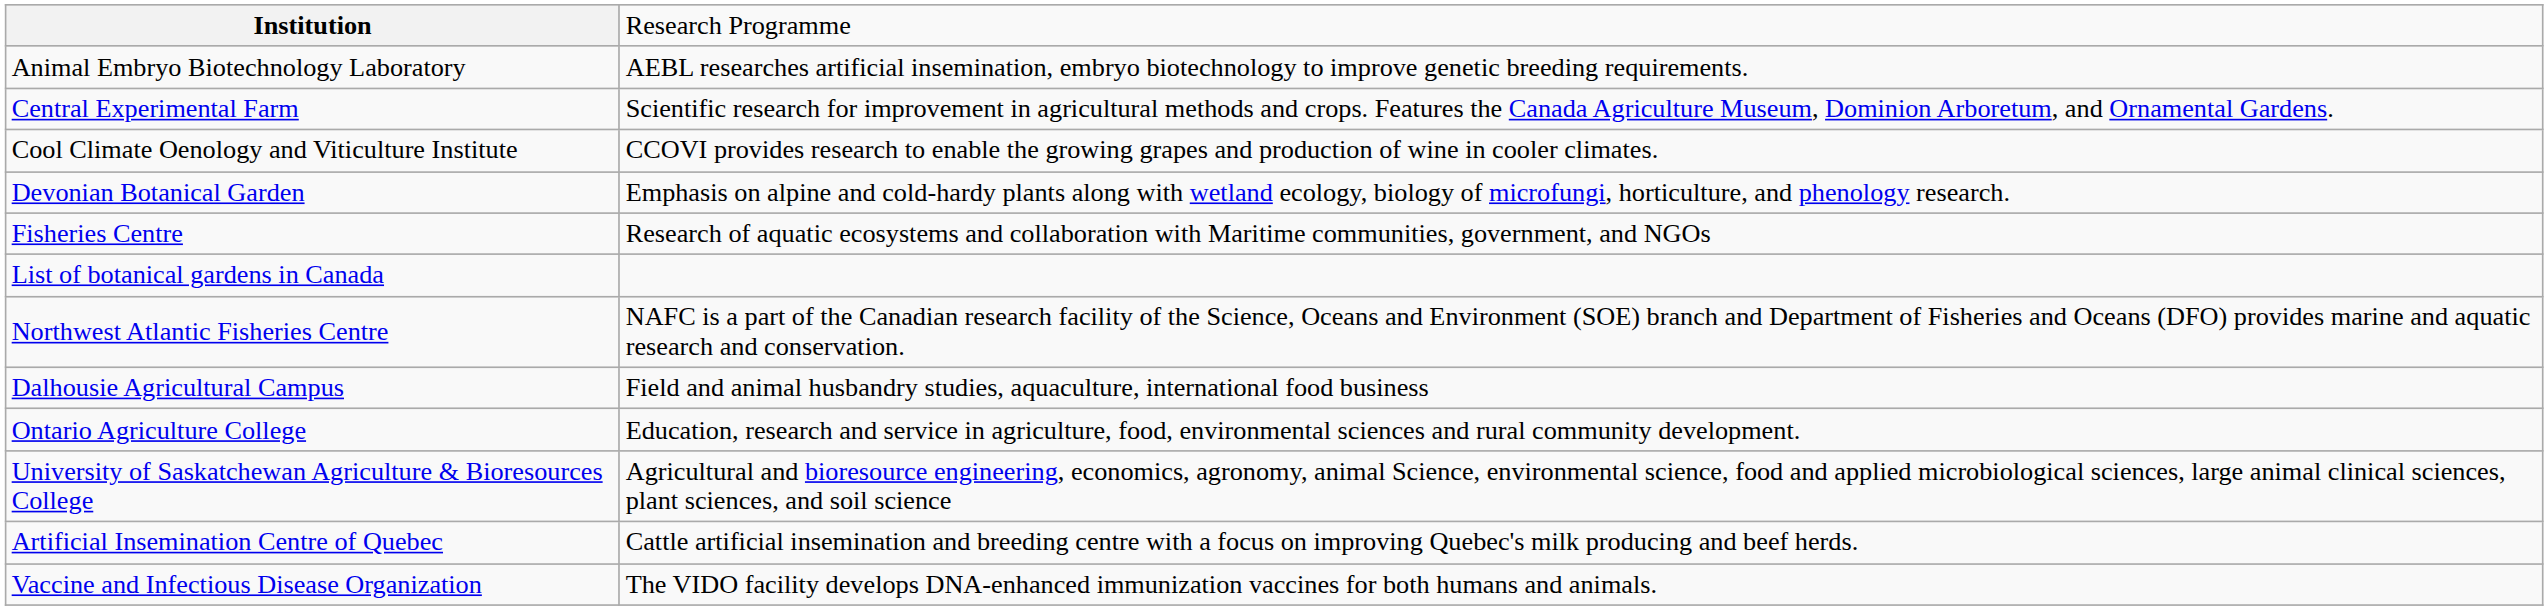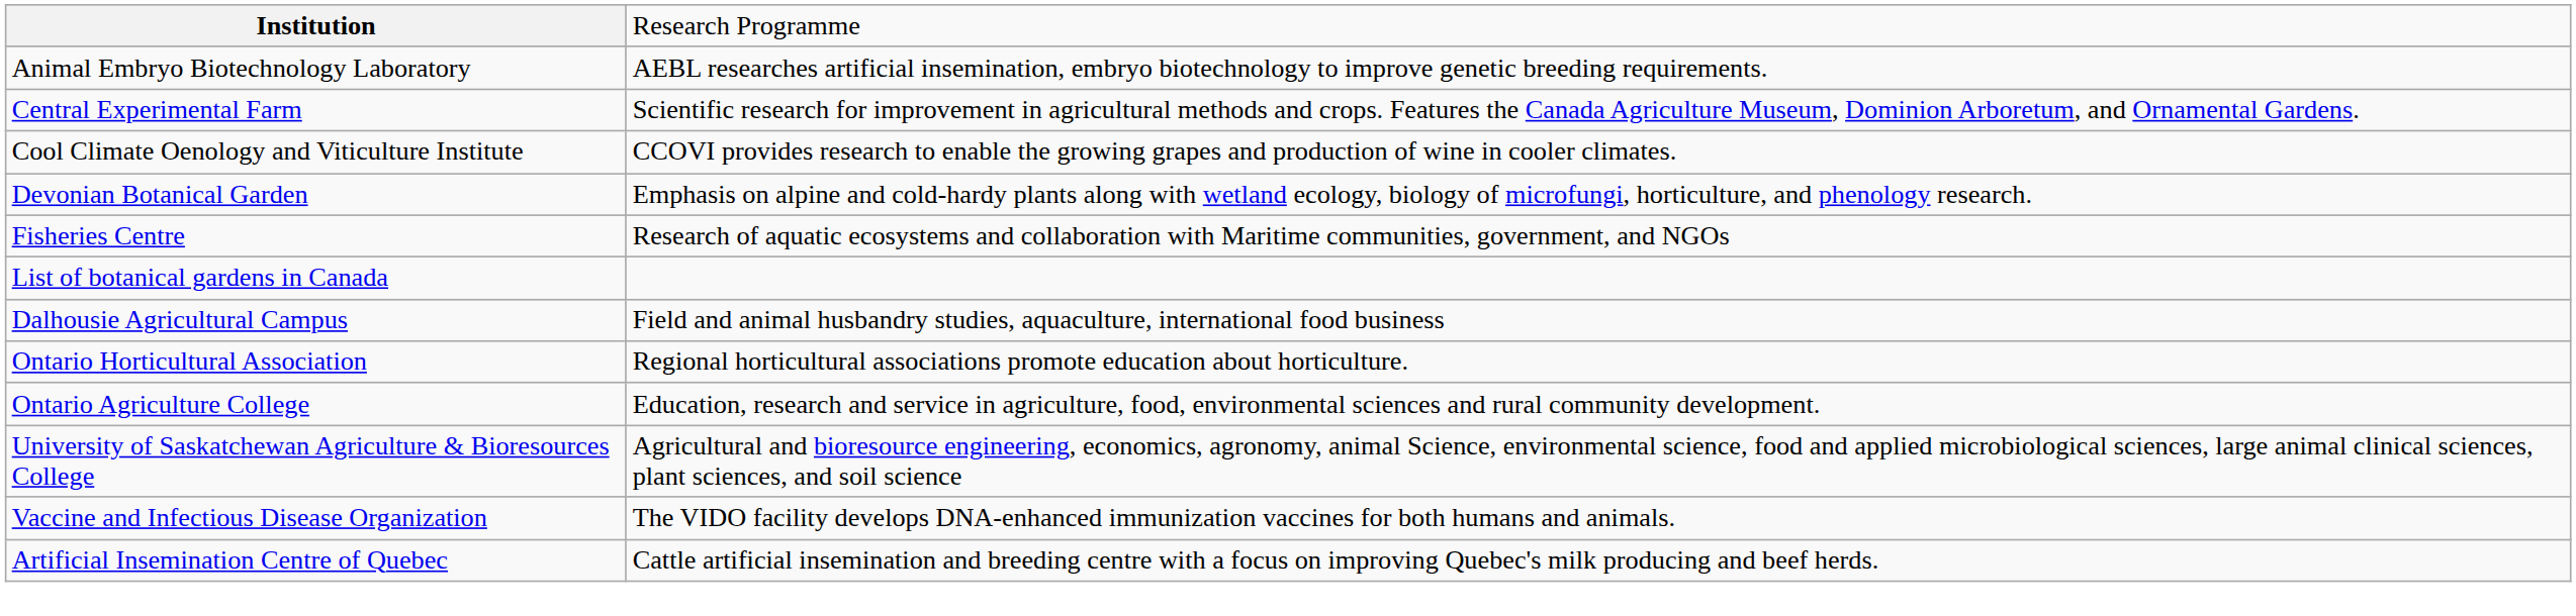- row: Northwest Atlantic Fisheries Centre | NAFC is a part of the Canadian research facility of the Science, Oceans and Environment (SOE) branch and Department of Fisheries and Oceans (DFO) provides marine and aquatic research and conservation.
+ row: Ontario Horticultural Association | Regional horticultural associations promote education about horticulture.
rows swapped: Vaccine and Infectious Disease Organization <-> Artificial Insemination Centre of Quebec
